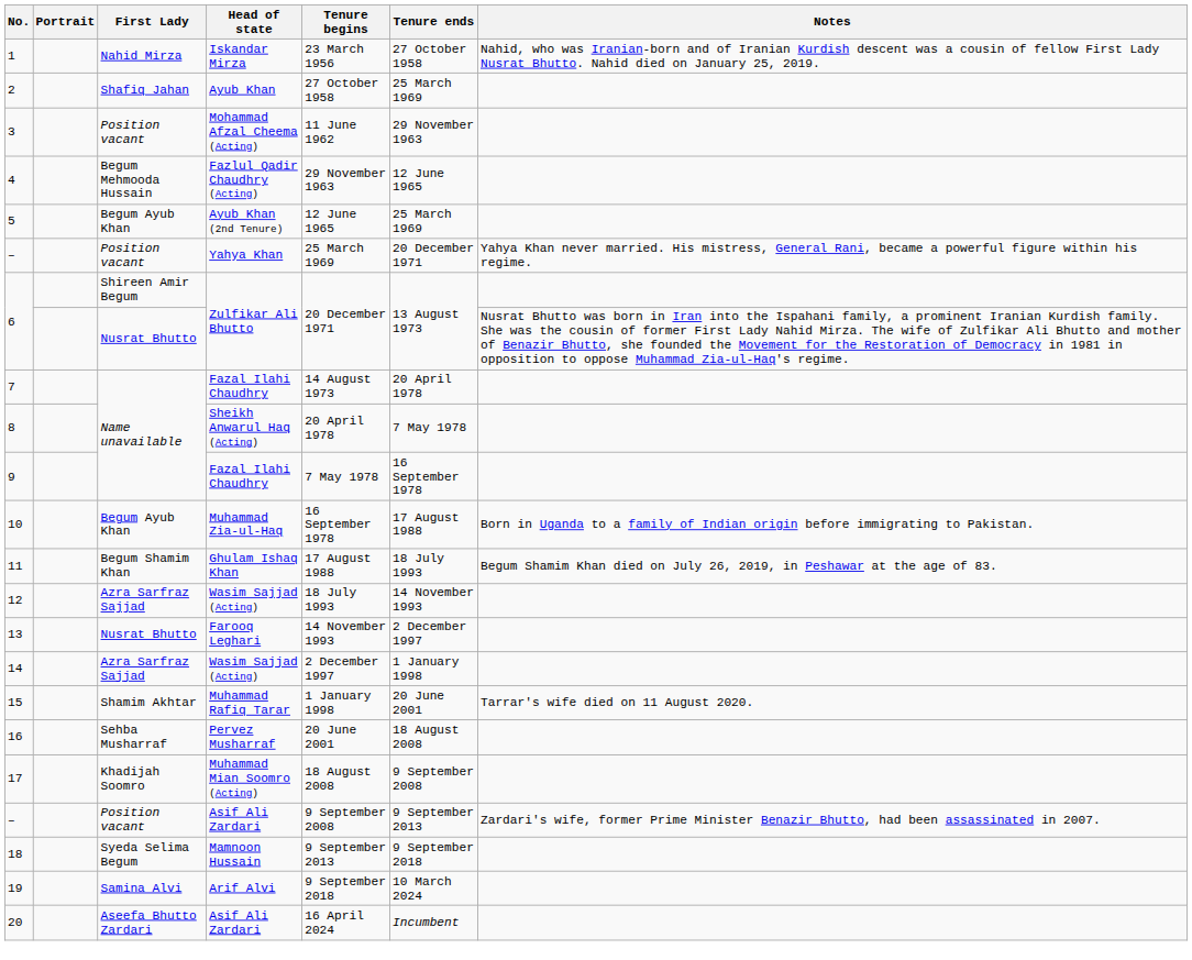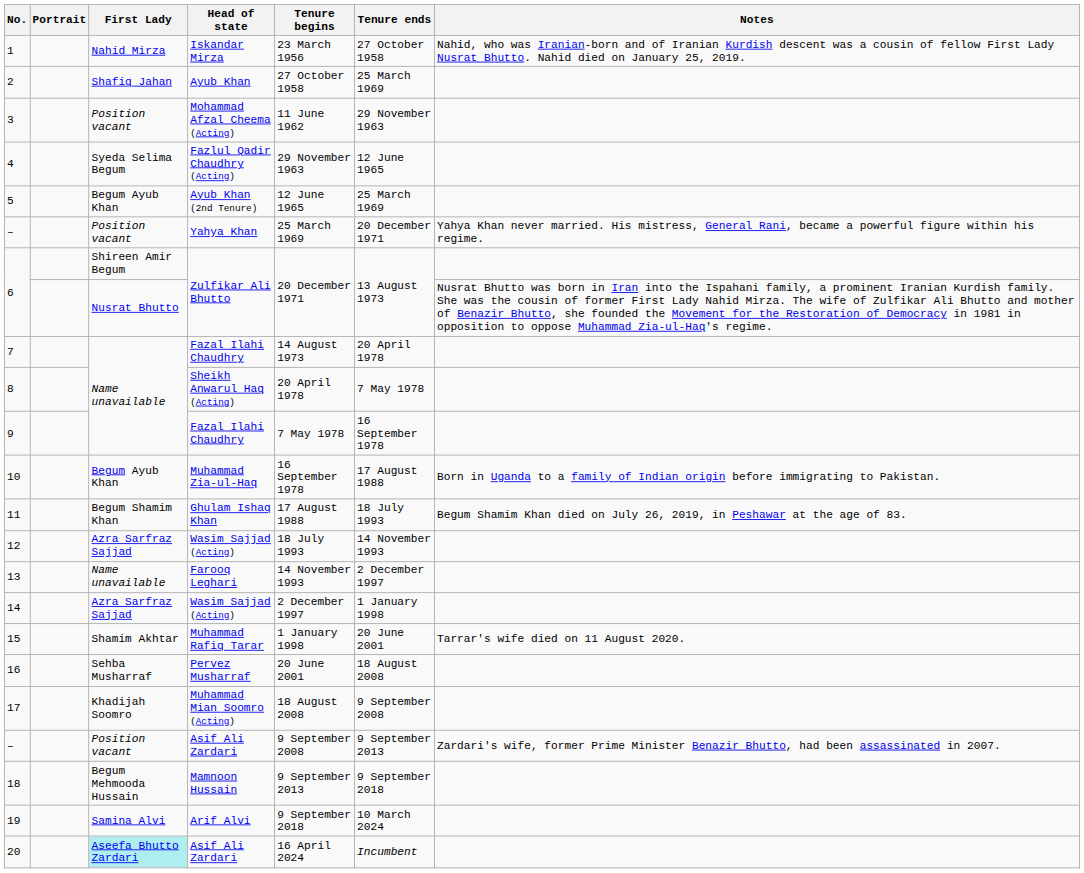4 | First Lady: Begum Mehmooda Hussain -> Syeda Selima Begum
13 | First Lady: Nusrat Bhutto -> Name unavailable
18 | First Lady: Syeda Selima Begum -> Begum Mehmooda Hussain
20 | First Lady: no background -> paleturquoise background
